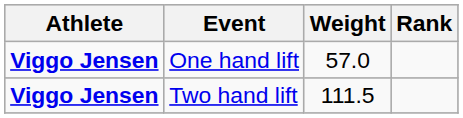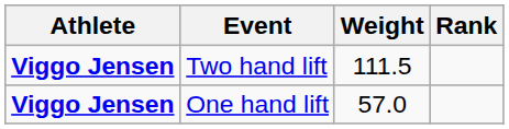rows swapped: One hand lift <-> Two hand lift
